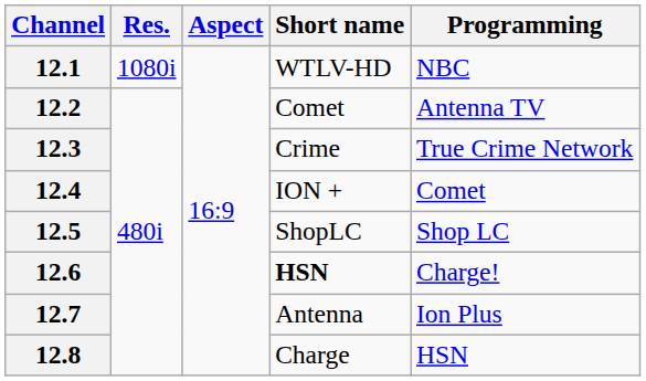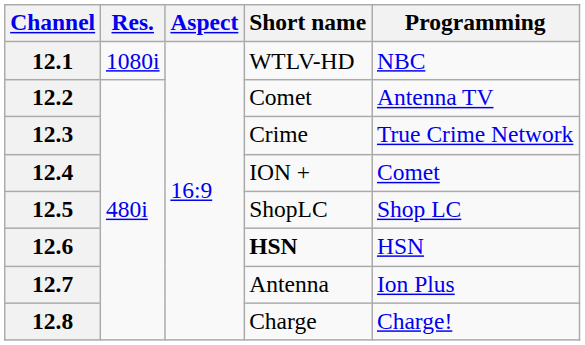12.6 | Programming: Charge! -> HSN
12.8 | Programming: HSN -> Charge!
